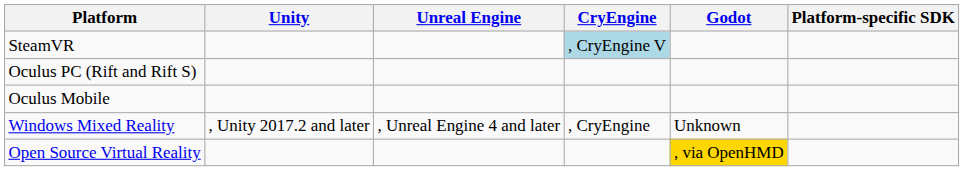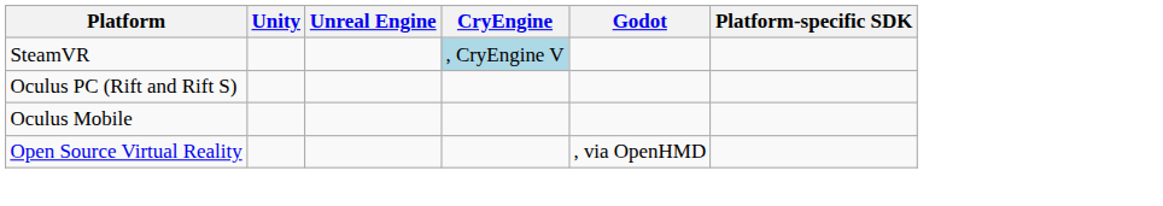- row: Windows Mixed Reality | , Unity 2017.2 and later | , Unreal Engine 4 and later | , CryEngine | Unknown
Open Source Virtual Reality | Godot: gold background -> no background
